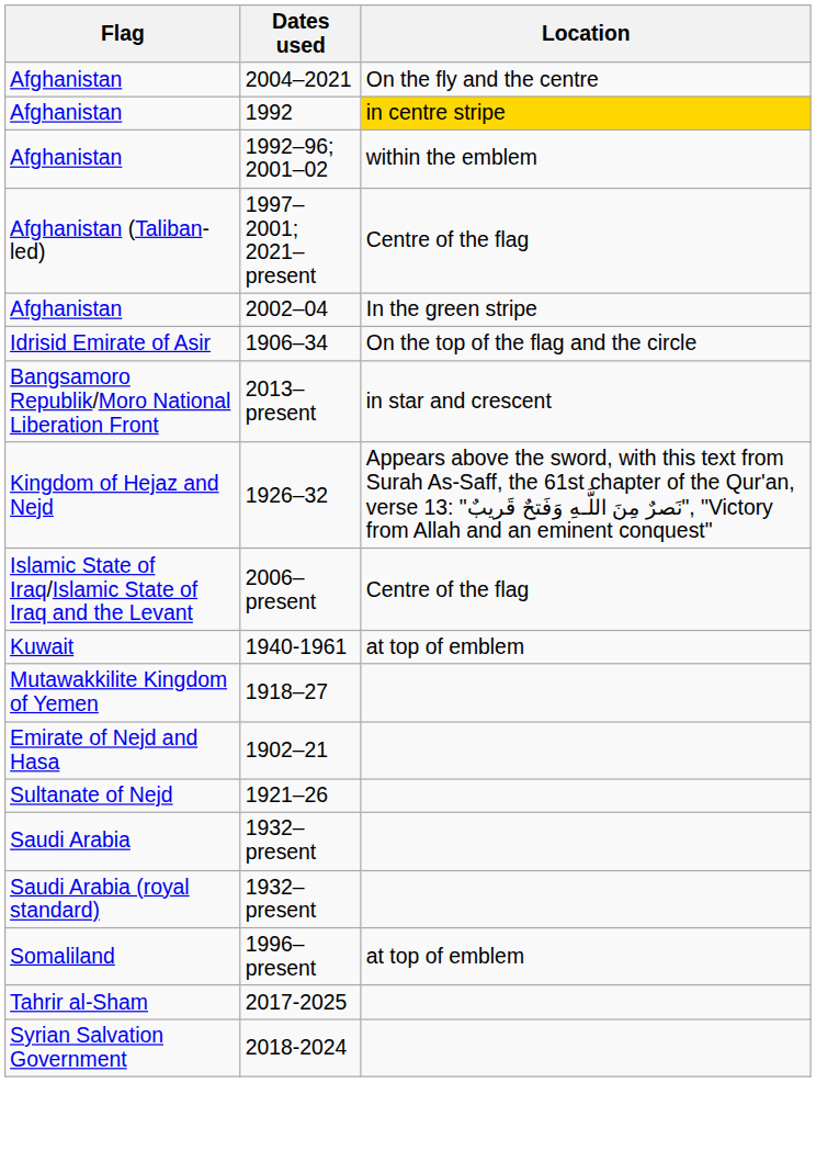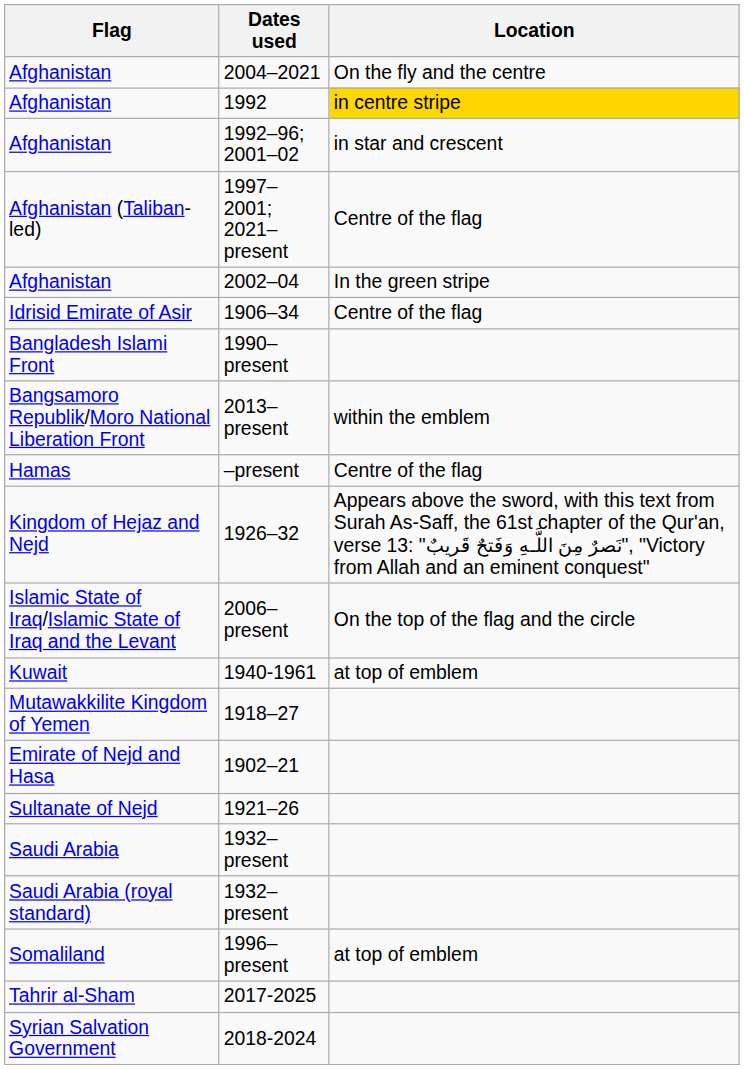1992–96; 2001–02 | Location: within the emblem -> in star and crescent
1906–34 | Location: On the top of the flag and the circle -> Centre of the flag
+ row: Bangladesh Islami Front | 1990–present
2013–present | Location: in star and crescent -> within the emblem
+ row: Hamas | –present | Centre of the flag
2006–present | Location: Centre of the flag -> On the top of the flag and the circle
